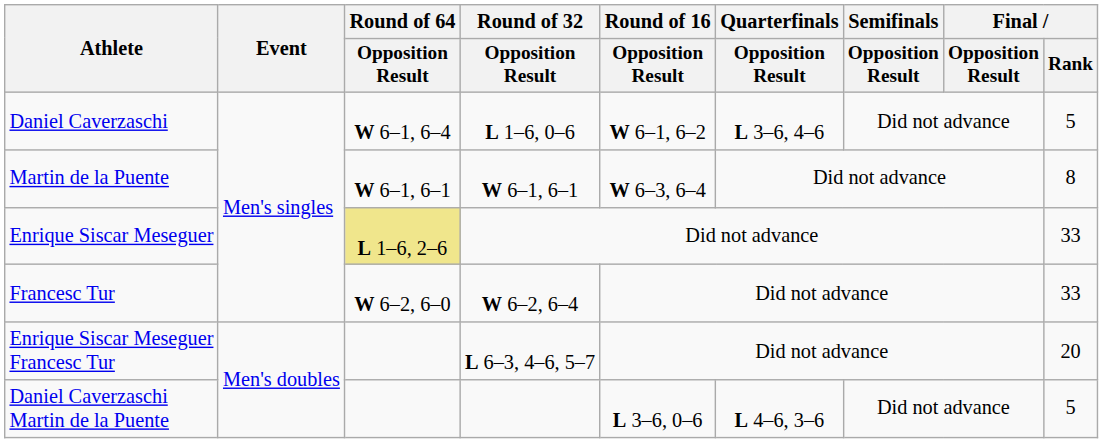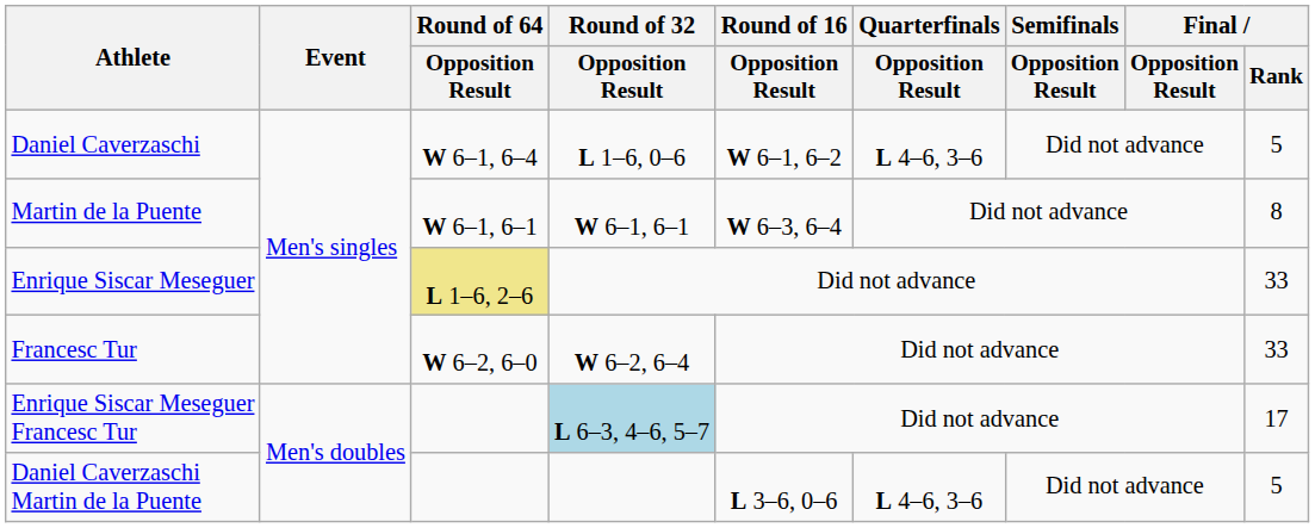Daniel Caverzaschi | Quarterfinals / Opposition Result: L 3–6, 4–6 -> L 4–6, 3–6
Enrique Siscar Meseguer Francesc Tur | Round of 32 / Opposition Result: no background -> lightblue background
Enrique Siscar Meseguer Francesc Tur | Final / Rank: 20 -> 17
